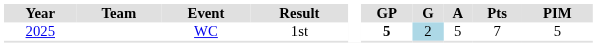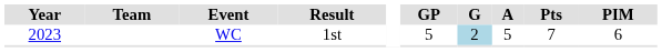WC | Year: 2025 -> 2023
WC | GP: bold -> normal
WC | PIM: 5 -> 6
